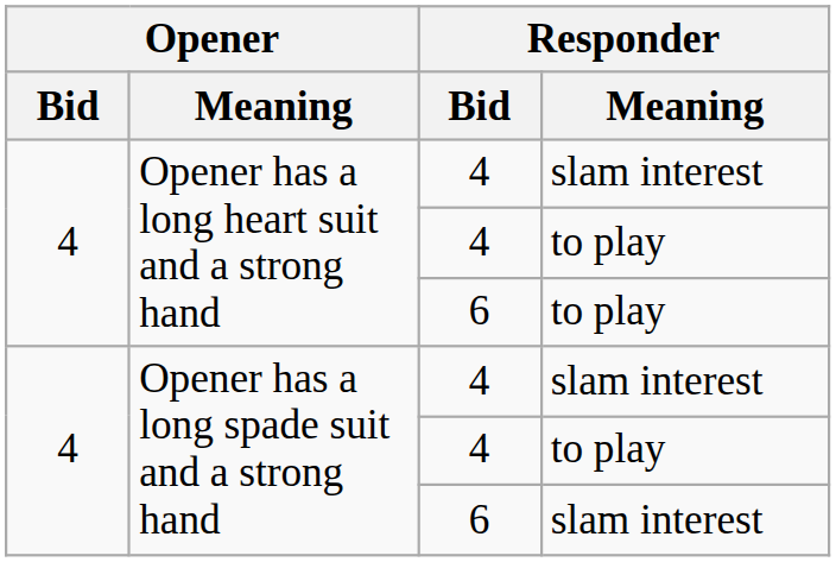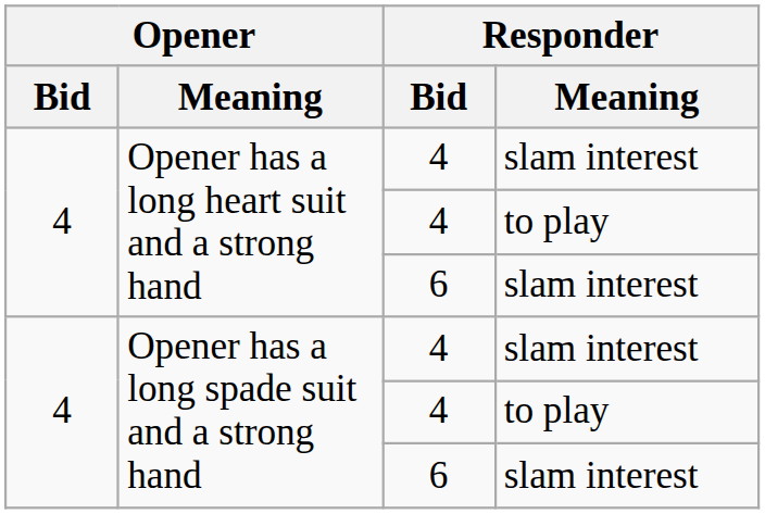Opener has a long heart suit and a strong hand / 6 | Responder / Meaning: to play -> slam interest
